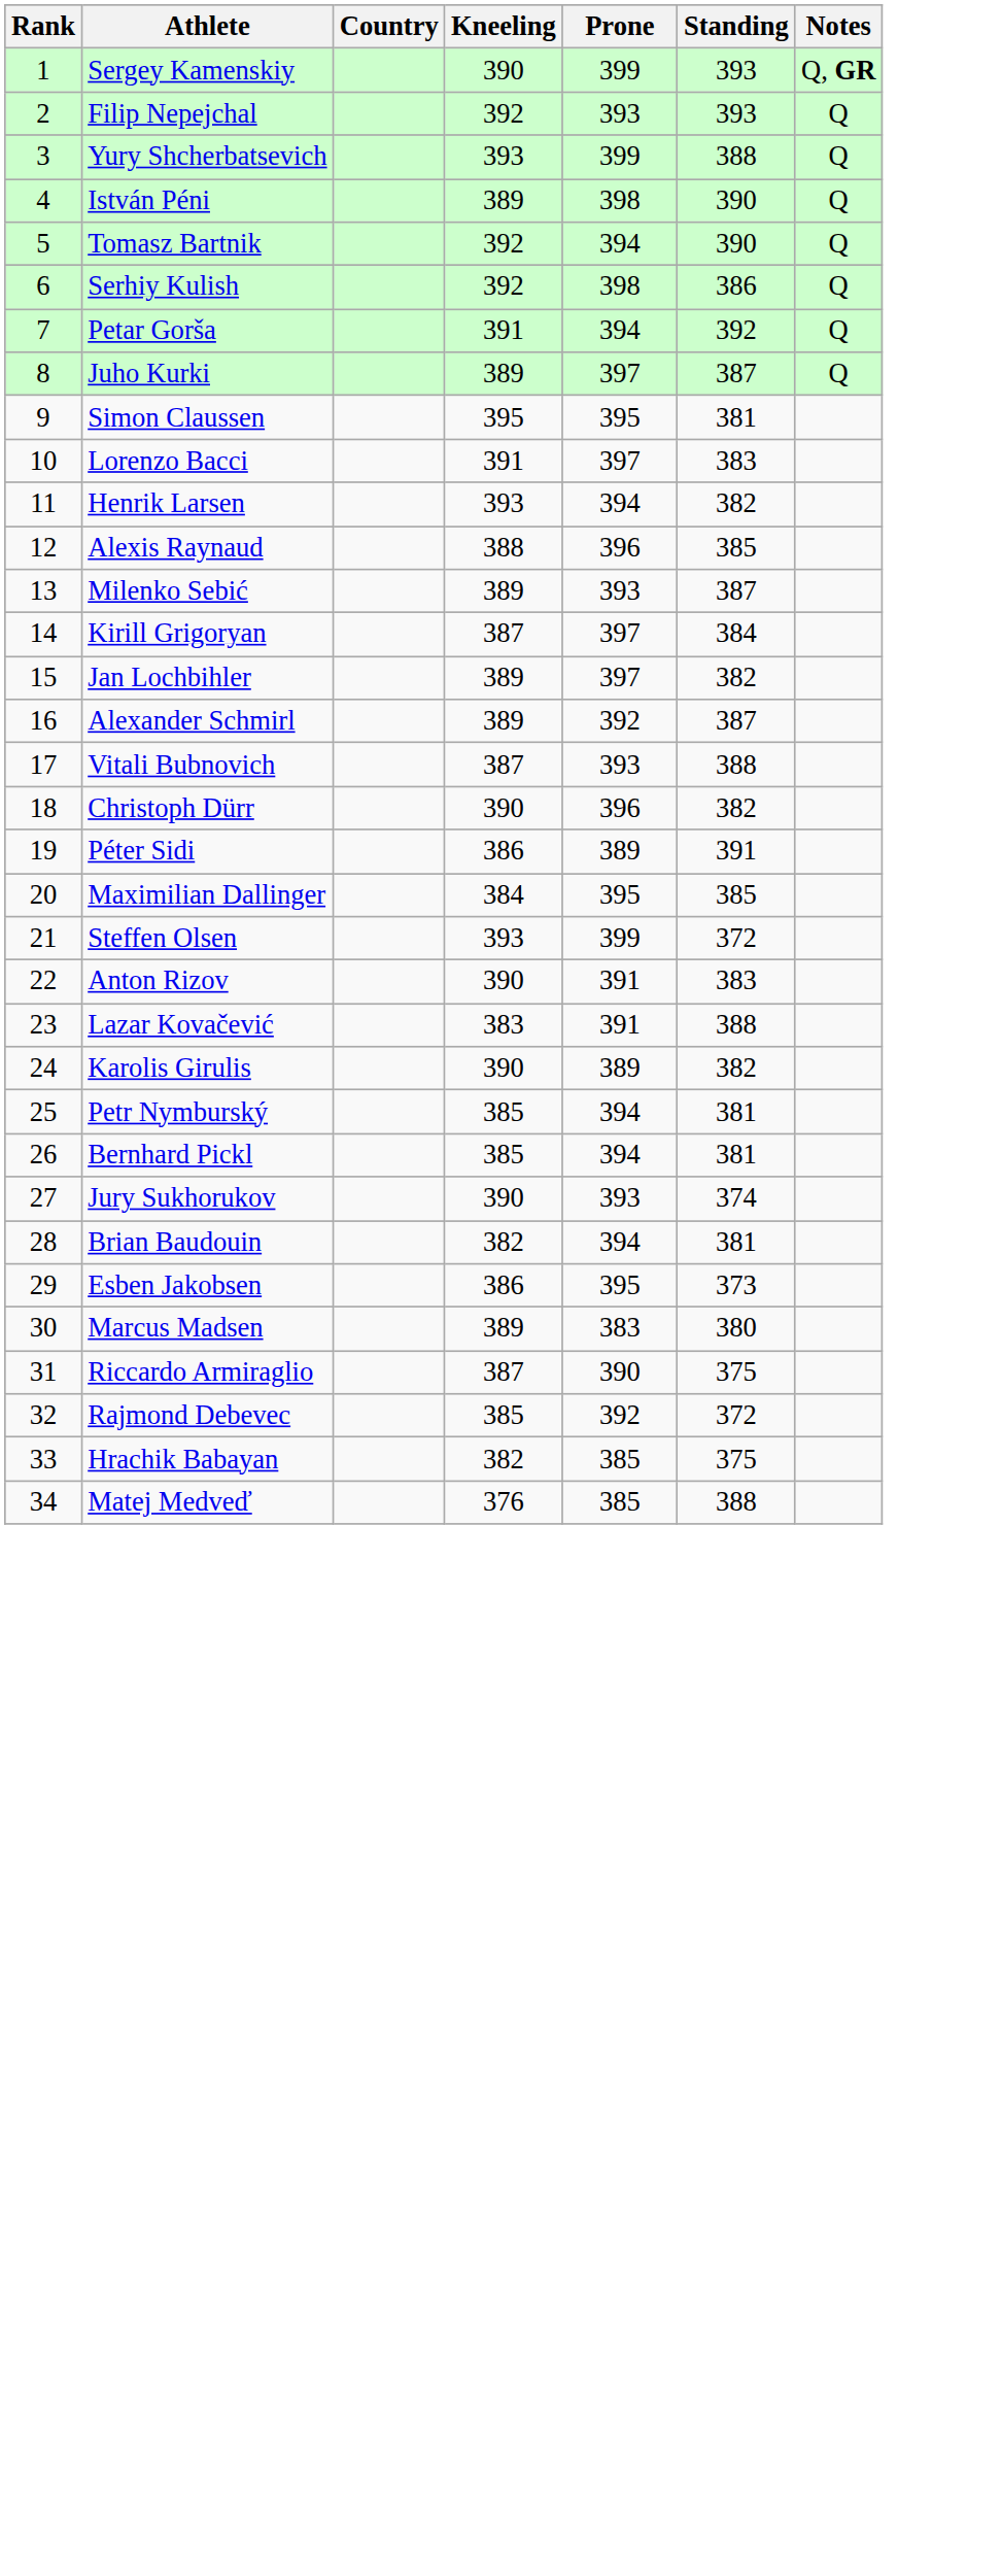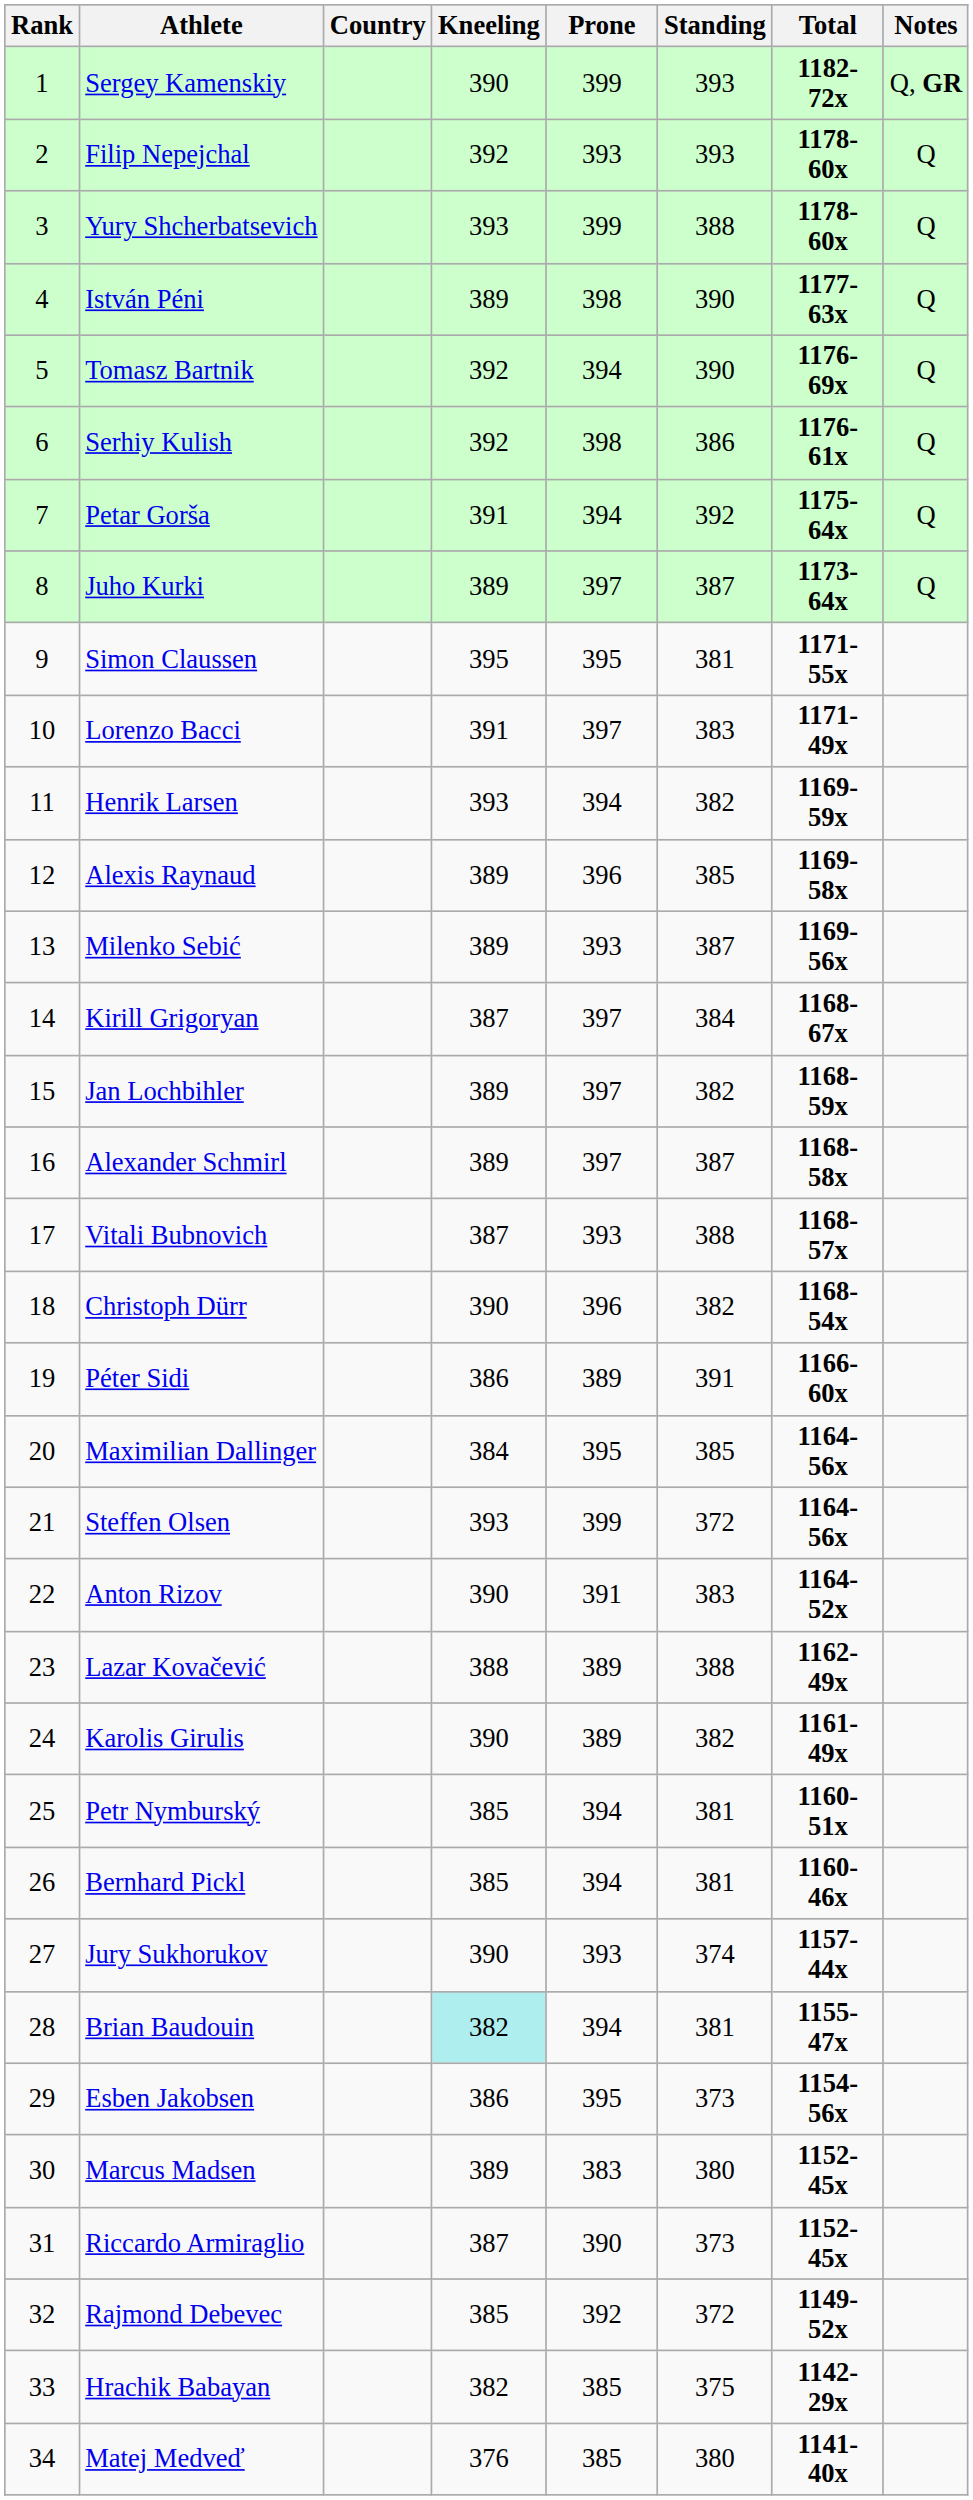+ column: Total | 1182-72x | 1178-60x | 1178-60x | 1177-63x | 1176-69x | 1176-61x | 1175-64x | 1173-64x | 1171-55x | 1171-49x | 1169-59x | 1169-58x | 1169-56x | 1168-67x | 1168-59x | 1168-58x | 1168-57x | 1168-54x | 1166-60x | 1164-56x | 1164-56x | 1164-52x | 1162-49x | 1161-49x | 1160-51x | 1160-46x | 1157-44x | 1155-47x | 1154-56x | 1152-45x | 1152-45x | 1149-52x | 1142-29x | 1141-40x
Alexis Raynaud | Kneeling: 388 -> 389
Alexander Schmirl | Prone: 392 -> 397
Lazar Kovačević | Kneeling: 383 -> 388
Lazar Kovačević | Prone: 391 -> 389
Brian Baudouin | Kneeling: no background -> paleturquoise background
Riccardo Armiraglio | Standing: 375 -> 373
Matej Medveď | Standing: 388 -> 380
